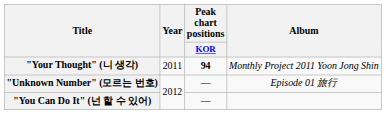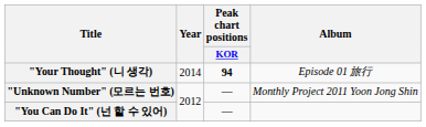"Your Thought" (니 생각) | Year: 2011 -> 2014
"Your Thought" (니 생각) | Album: Monthly Project 2011 Yoon Jong Shin -> Episode 01 旅行
"Unknown Number" (모르는 번호) | Album: Episode 01 旅行 -> Monthly Project 2011 Yoon Jong Shin
